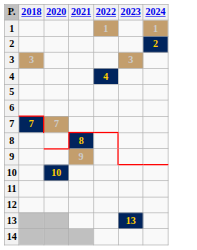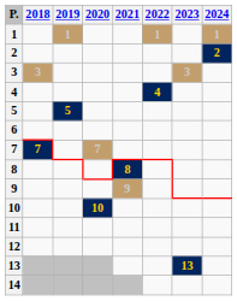+ column: 2019 | 1 | 5
